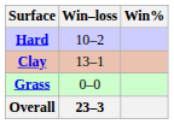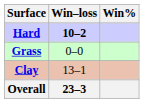Hard | Win–loss: normal -> bold
rows swapped: Clay <-> Grass
